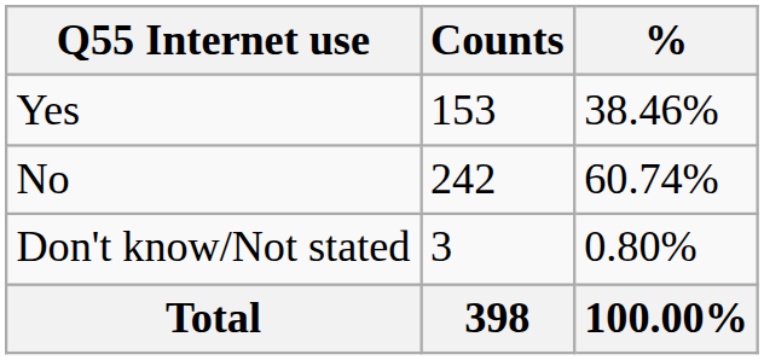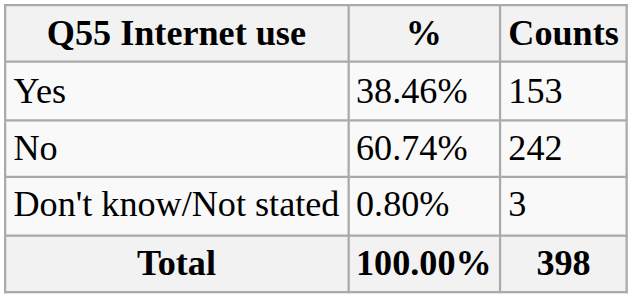columns swapped: Counts <-> %
